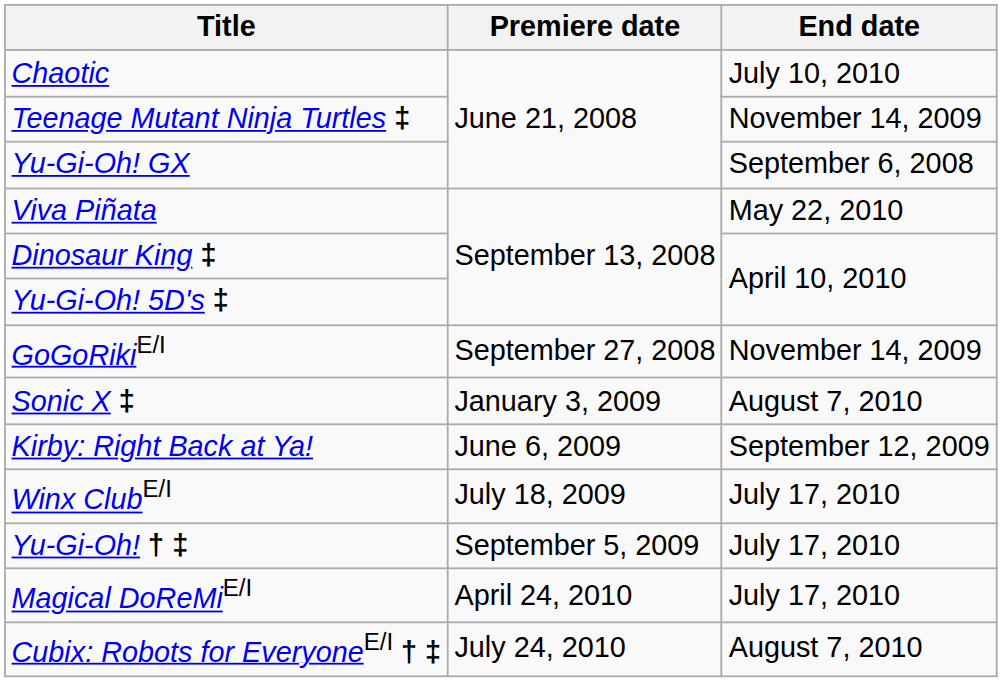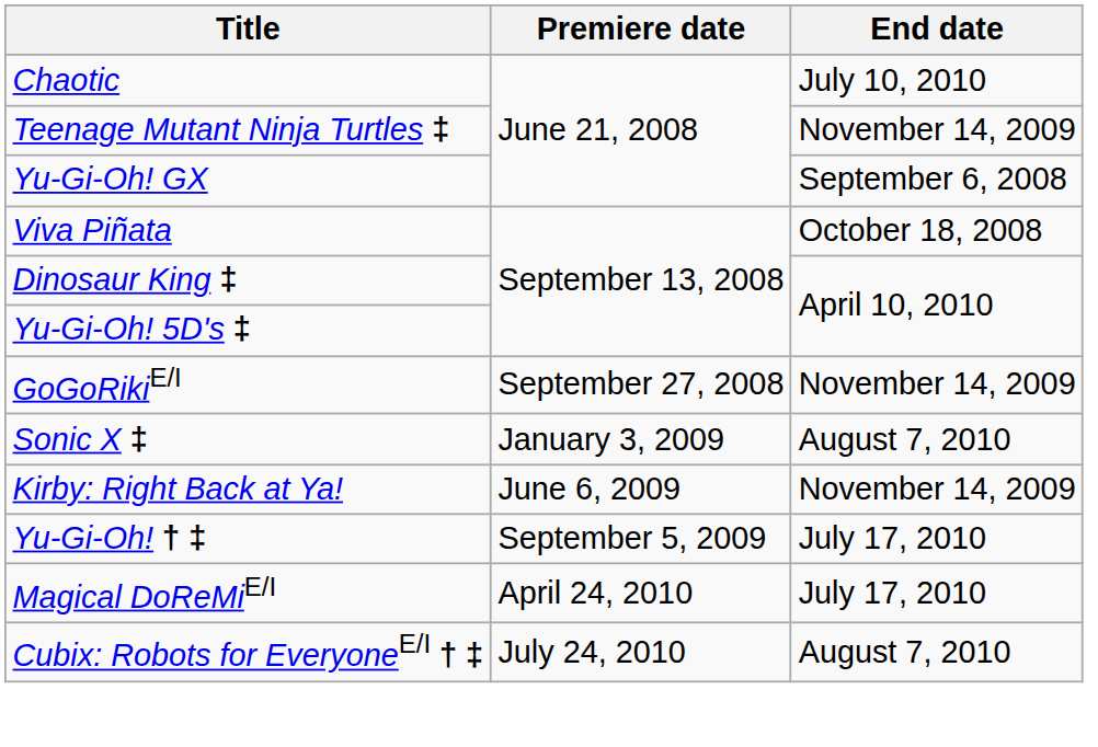Viva Piñata | End date: May 22, 2010 -> October 18, 2008
Kirby: Right Back at Ya! | End date: September 12, 2009 -> November 14, 2009
- row: Winx ClubE/I | July 18, 2009 | July 17, 2010
